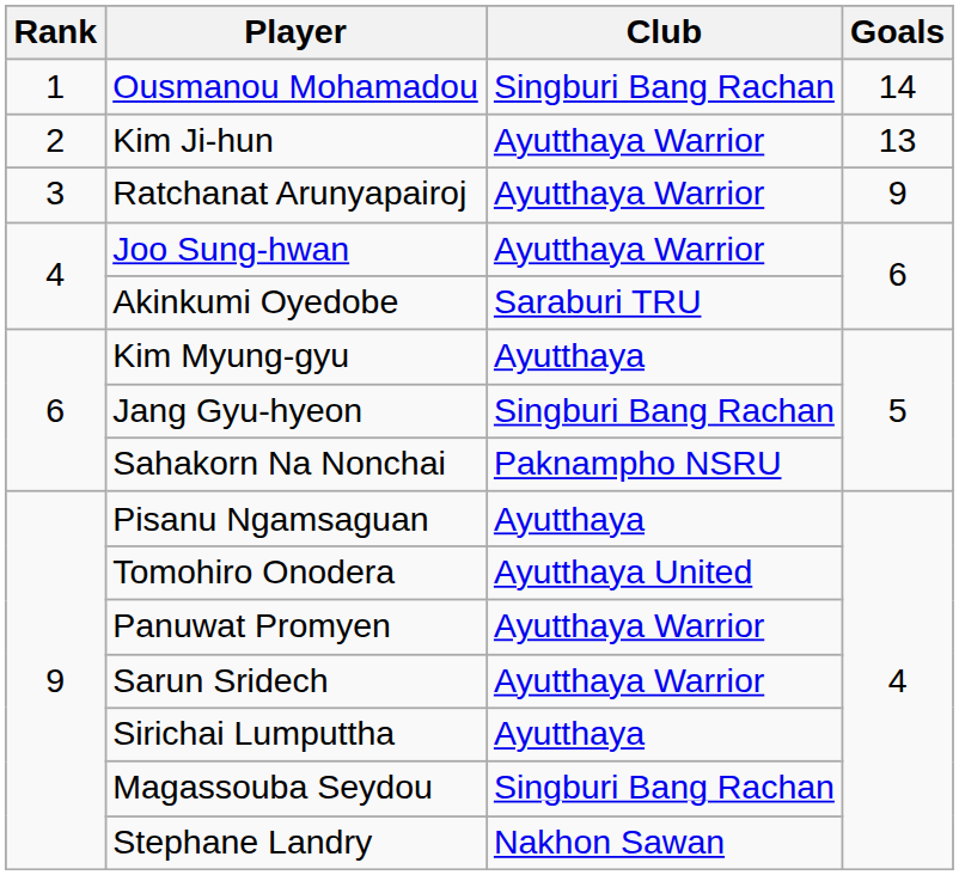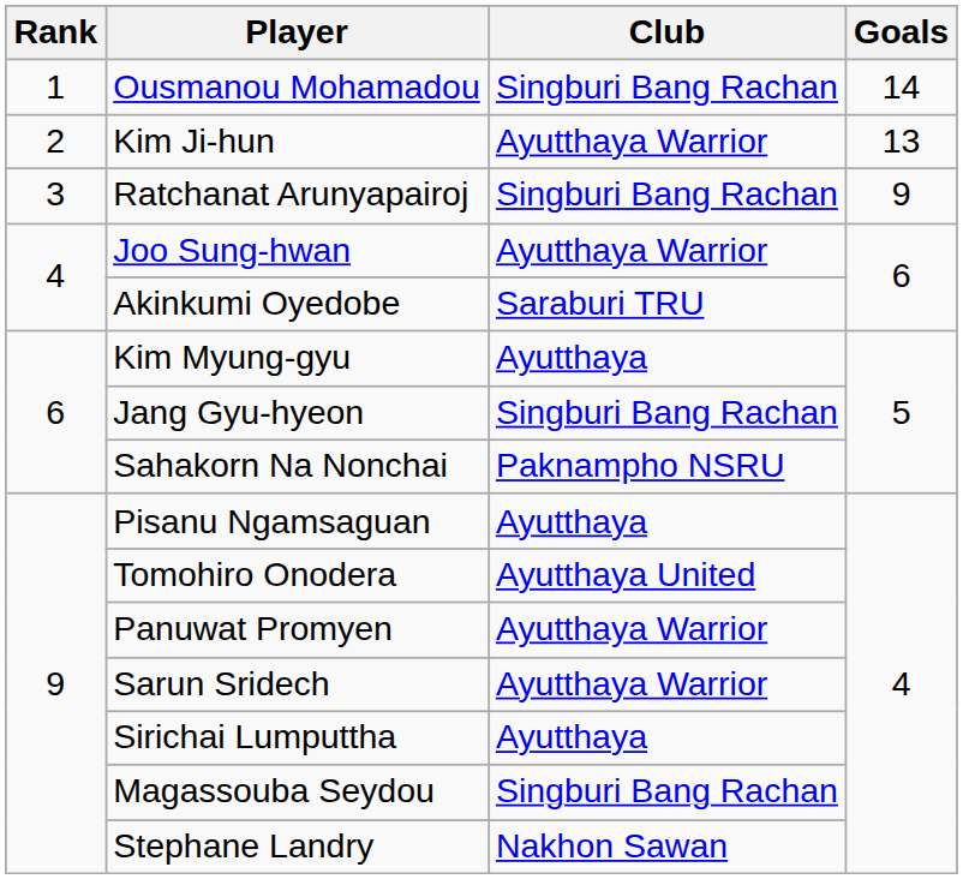Ratchanat Arunyapairoj | Club: Ayutthaya Warrior -> Singburi Bang Rachan
